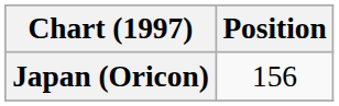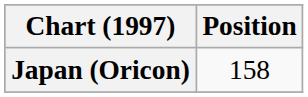Japan (Oricon) | Position: 156 -> 158
